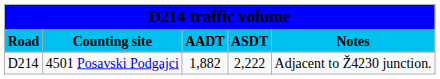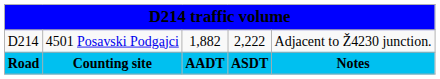rows swapped: Road <-> D214
